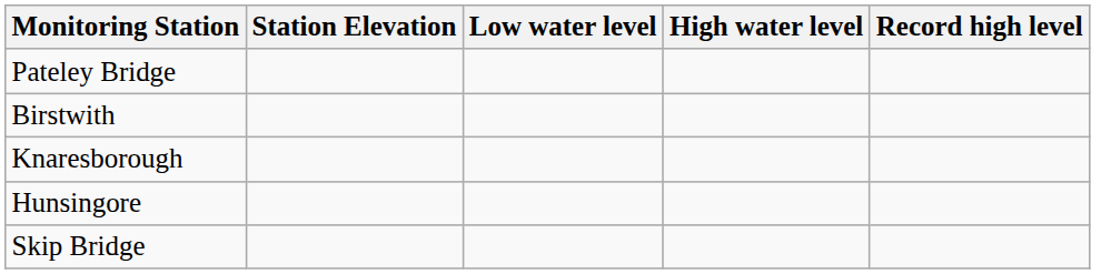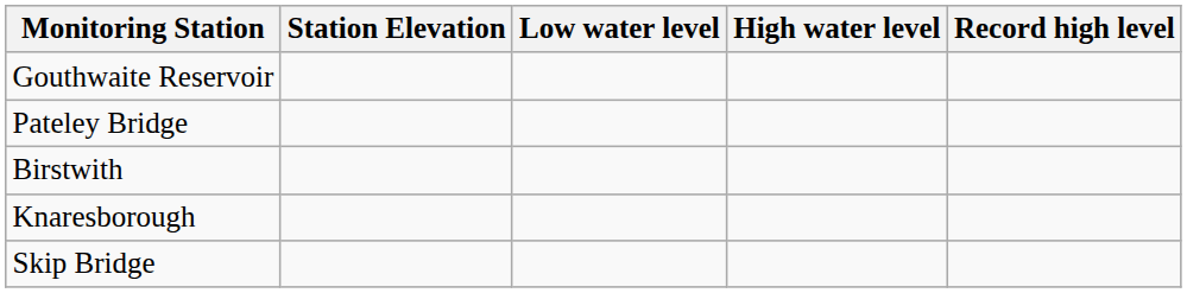+ row: Gouthwaite Reservoir
- row: Hunsingore
